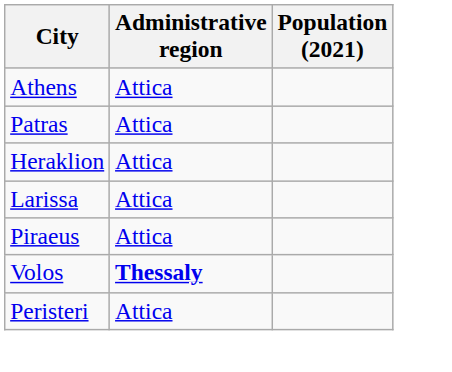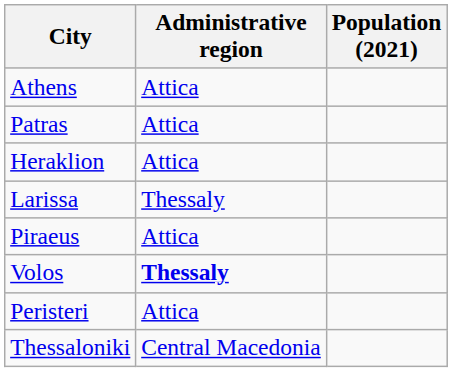Larissa | Administrative region: Attica -> Thessaly
+ row: Thessaloniki | Central Macedonia
